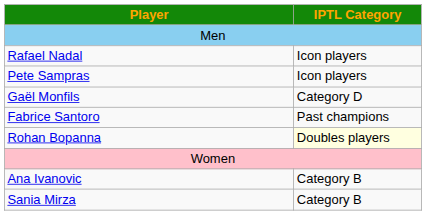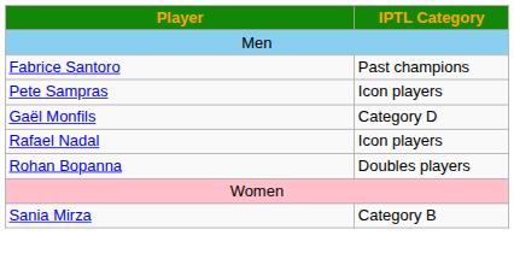rows swapped: Rafael Nadal <-> Fabrice Santoro
Rohan Bopanna | IPTL Category: lightyellow background -> no background
- row: Ana Ivanovic | Category B
